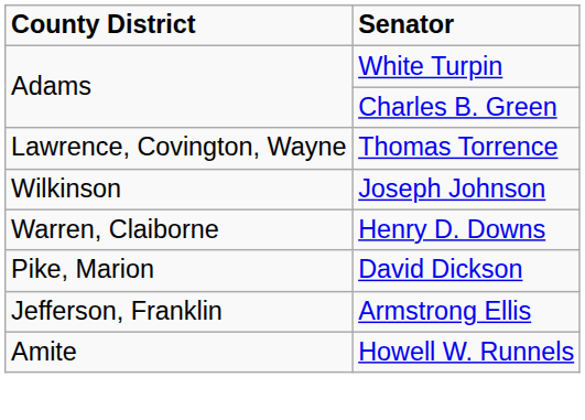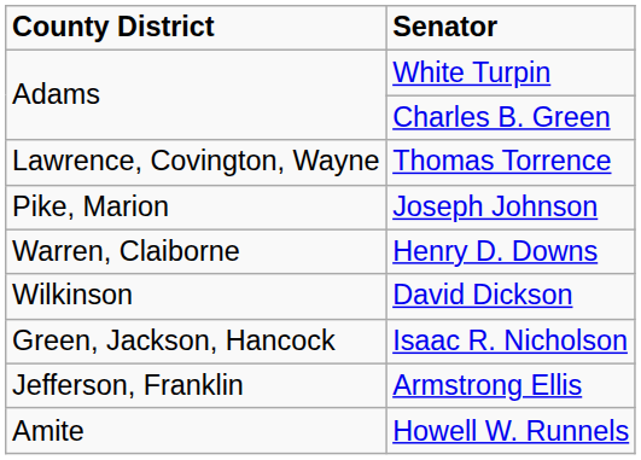Joseph Johnson | County District: Wilkinson -> Pike, Marion
David Dickson | County District: Pike, Marion -> Wilkinson
+ row: Green, Jackson, Hancock | Isaac R. Nicholson
